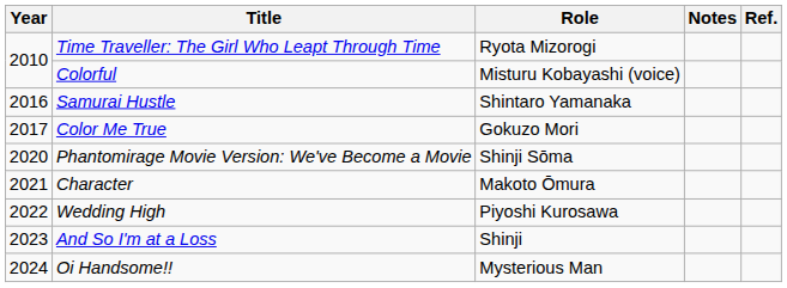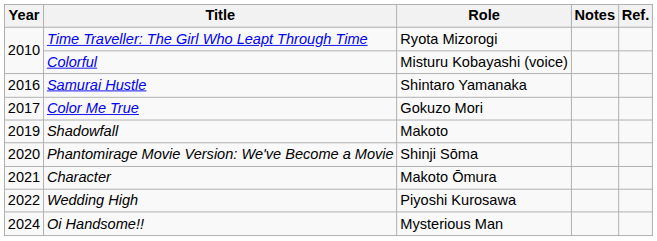+ row: 2019 | Shadowfall | Makoto
- row: 2023 | And So I'm at a Loss | Shinji
